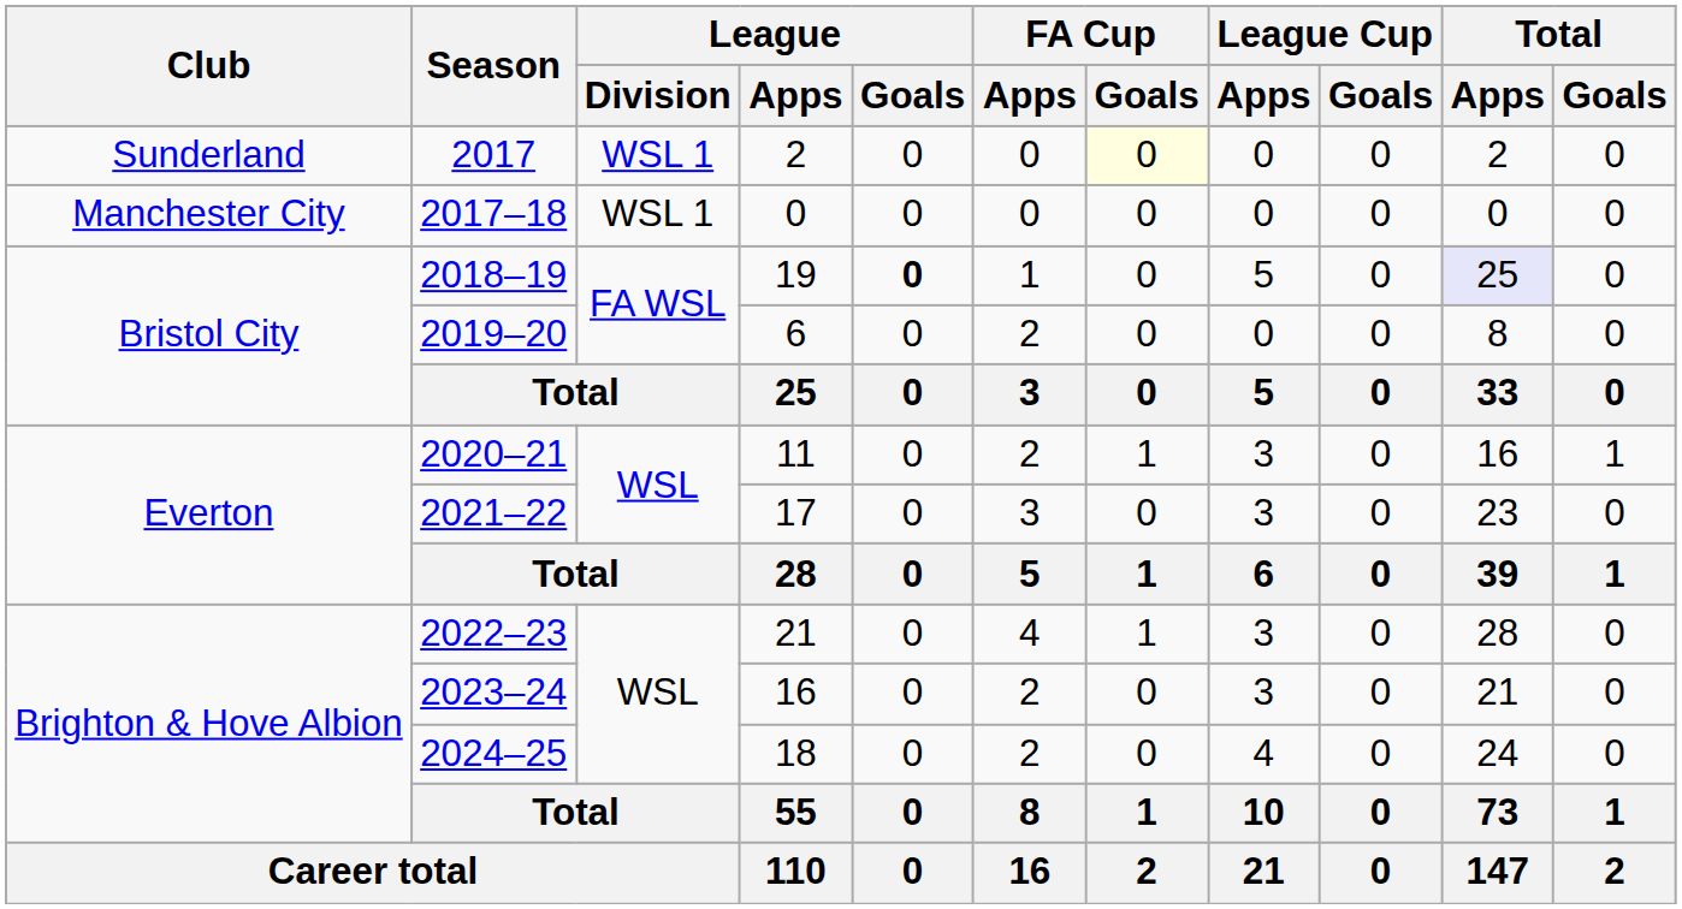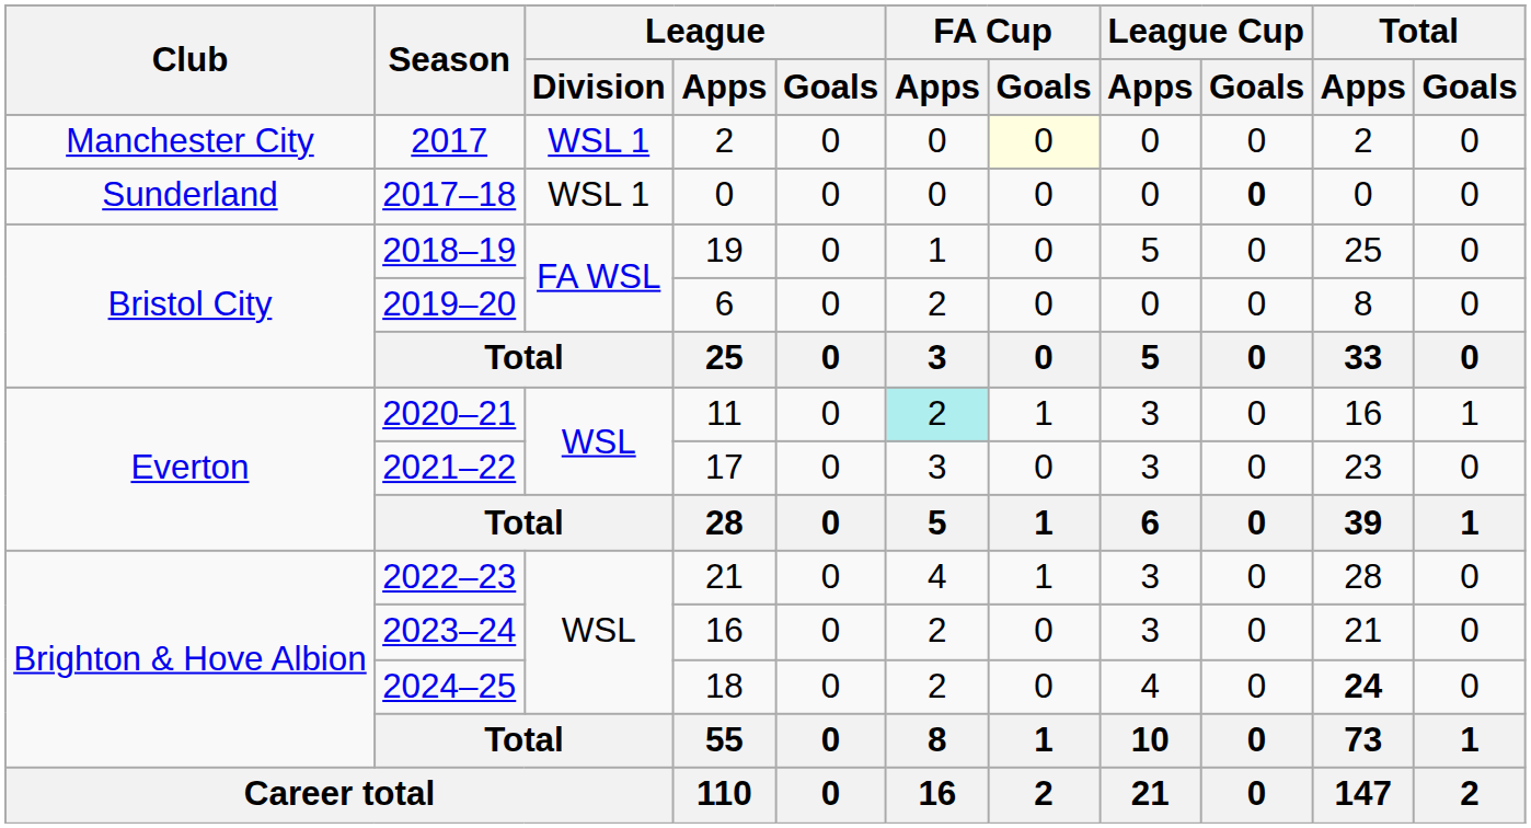2017 | Club: Sunderland -> Manchester City
2017–18 | Club: Manchester City -> Sunderland
2017–18 | League Cup / Goals: normal -> bold
2018–19 | League / Goals: bold -> normal
2018–19 | Total / Apps: lavender background -> no background
2020–21 | FA Cup / Apps: no background -> paleturquoise background
2024–25 | Total / Apps: normal -> bold
